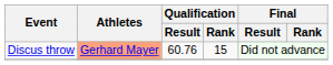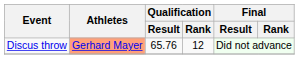Discus throw | Qualification / Result: 60.76 -> 65.76
Discus throw | Qualification / Rank: 15 -> 12
